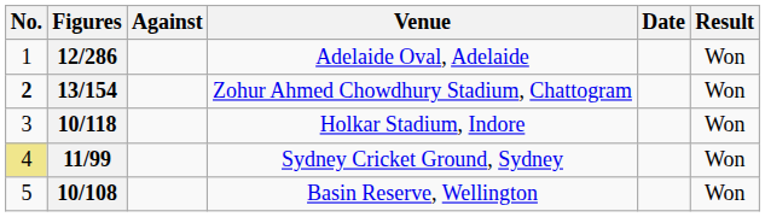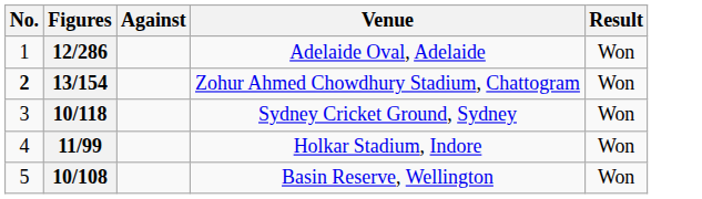- column: Date
10/118 | Venue: Holkar Stadium, Indore -> Sydney Cricket Ground, Sydney
11/99 | No.: khaki background -> no background
11/99 | Venue: Sydney Cricket Ground, Sydney -> Holkar Stadium, Indore
